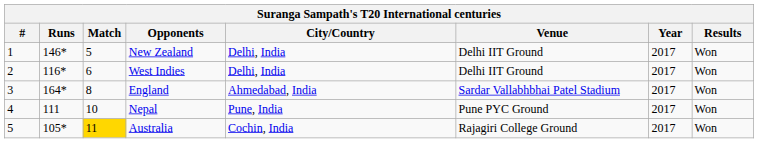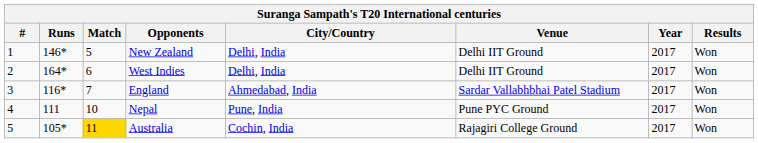West Indies | Runs: 116* -> 164*
England | Runs: 164* -> 116*
England | Match: 8 -> 7
